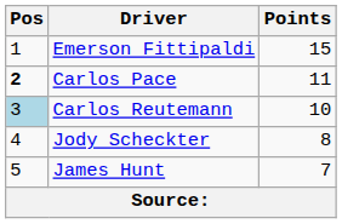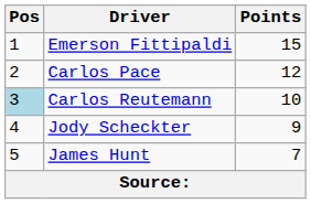Carlos Pace | Pos: bold -> normal
Carlos Pace | Points: 11 -> 12
Jody Scheckter | Points: 8 -> 9
